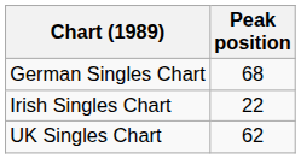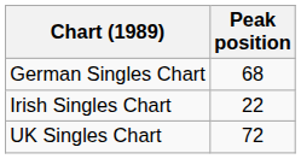UK Singles Chart | Peak position: 62 -> 72
